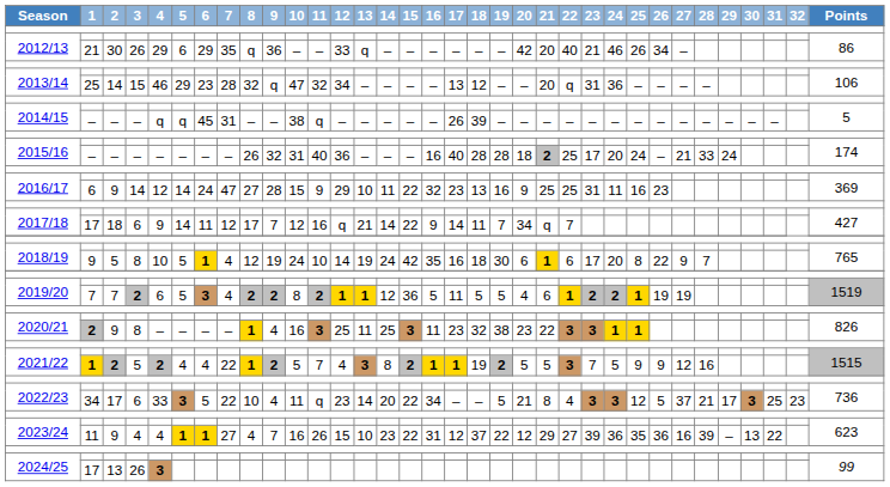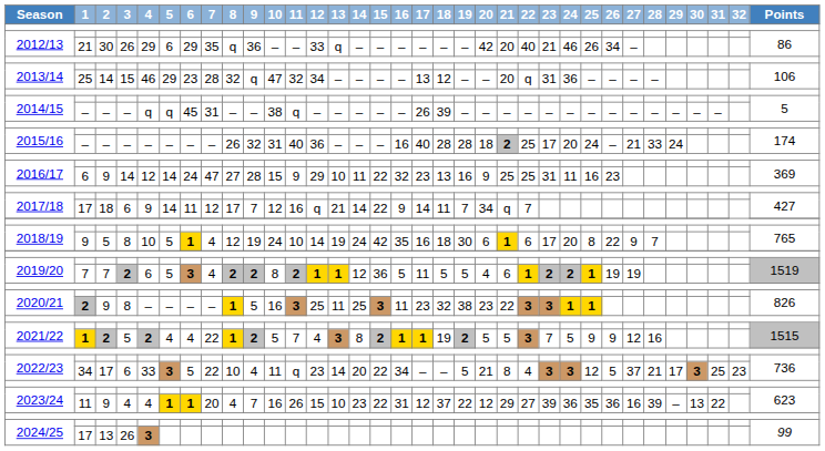2020/21 / 2 | 9: 4 -> 5
2023/24 / 11 | 7: 27 -> 20
